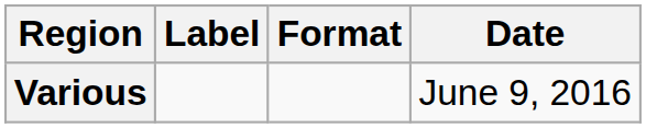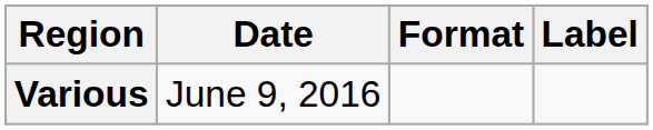columns swapped: Date <-> Label
